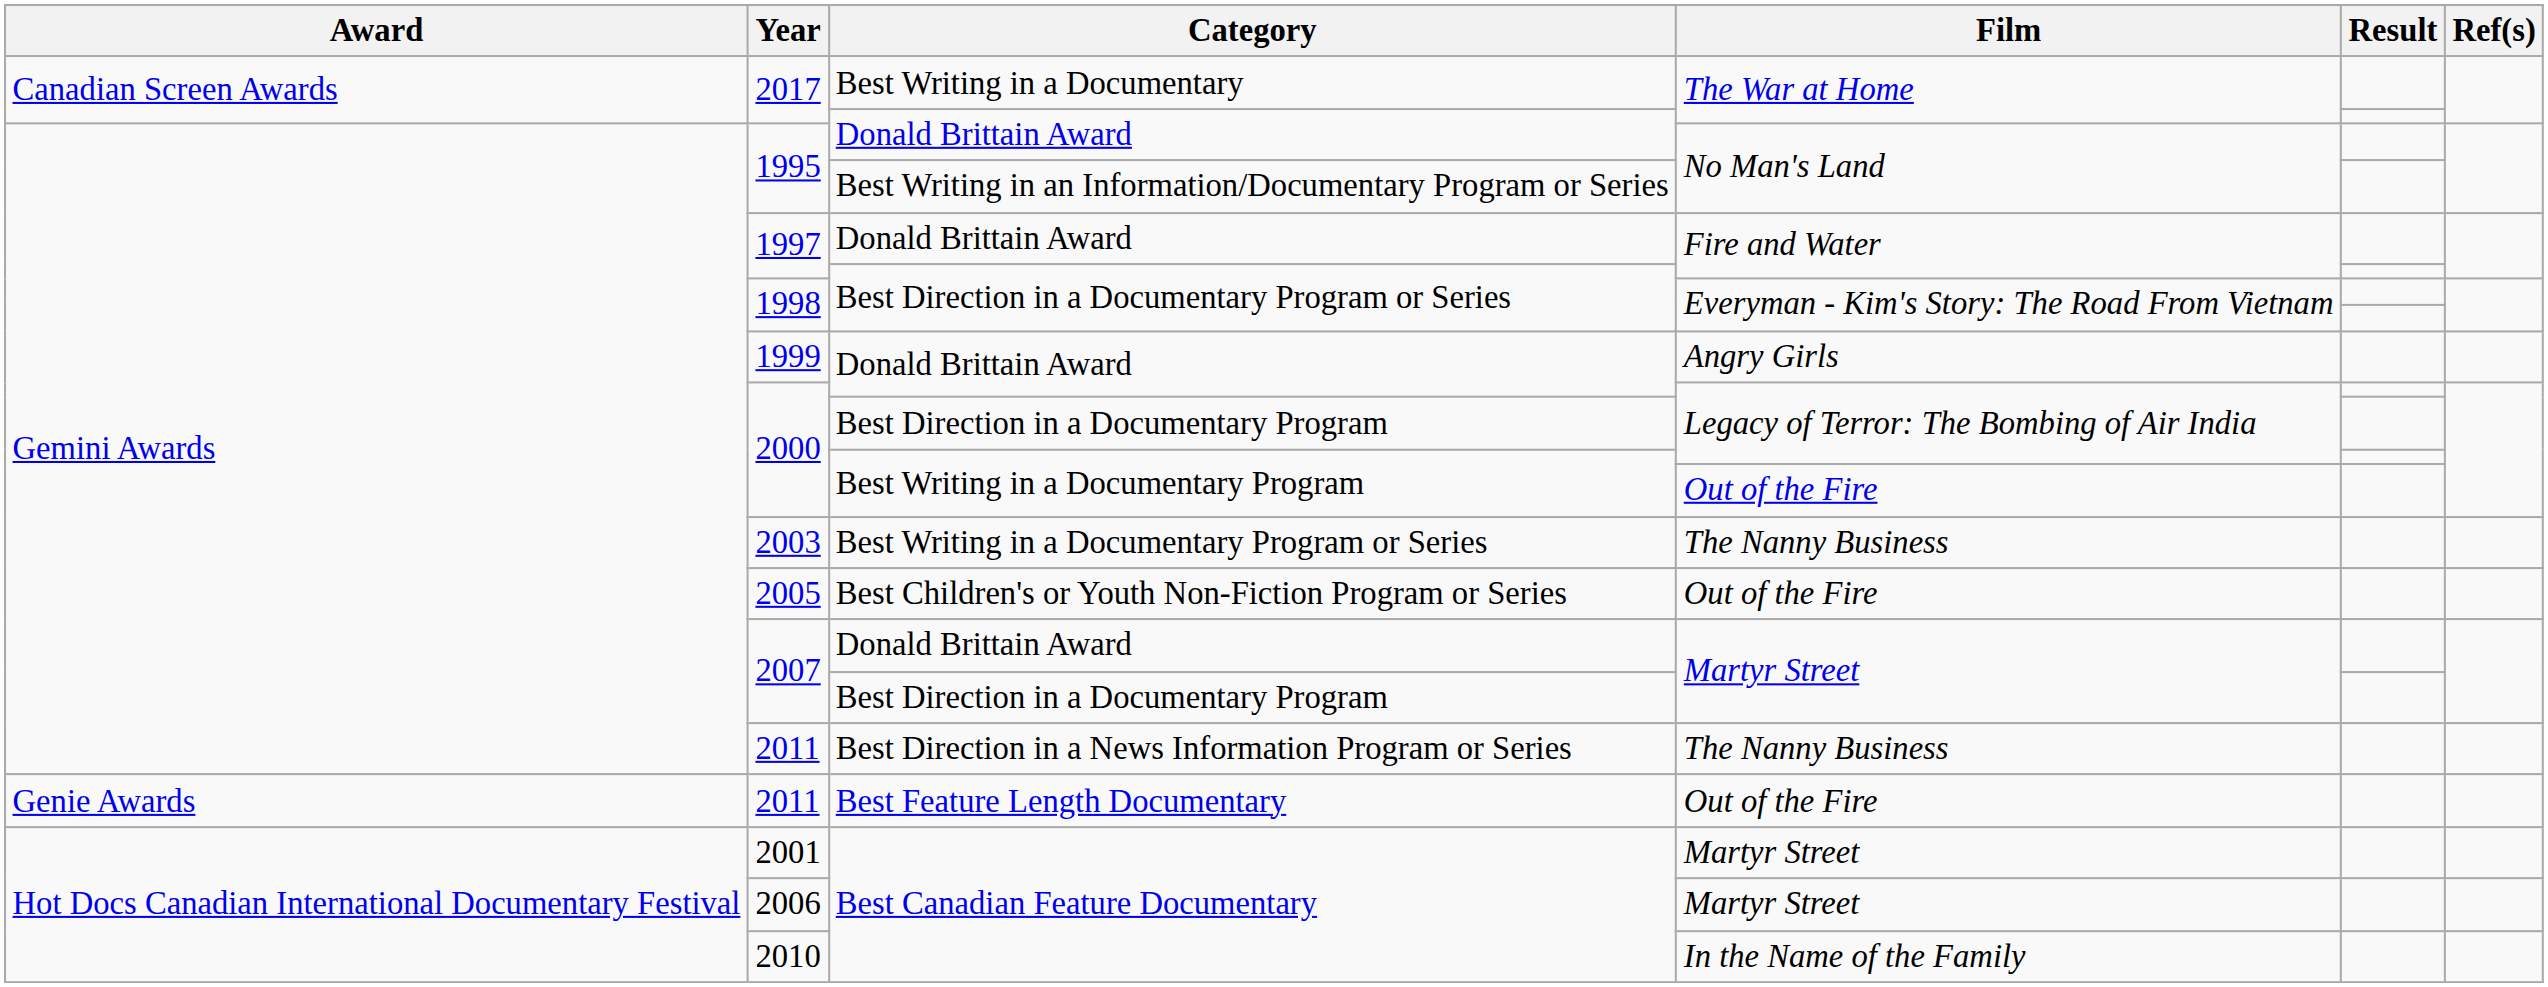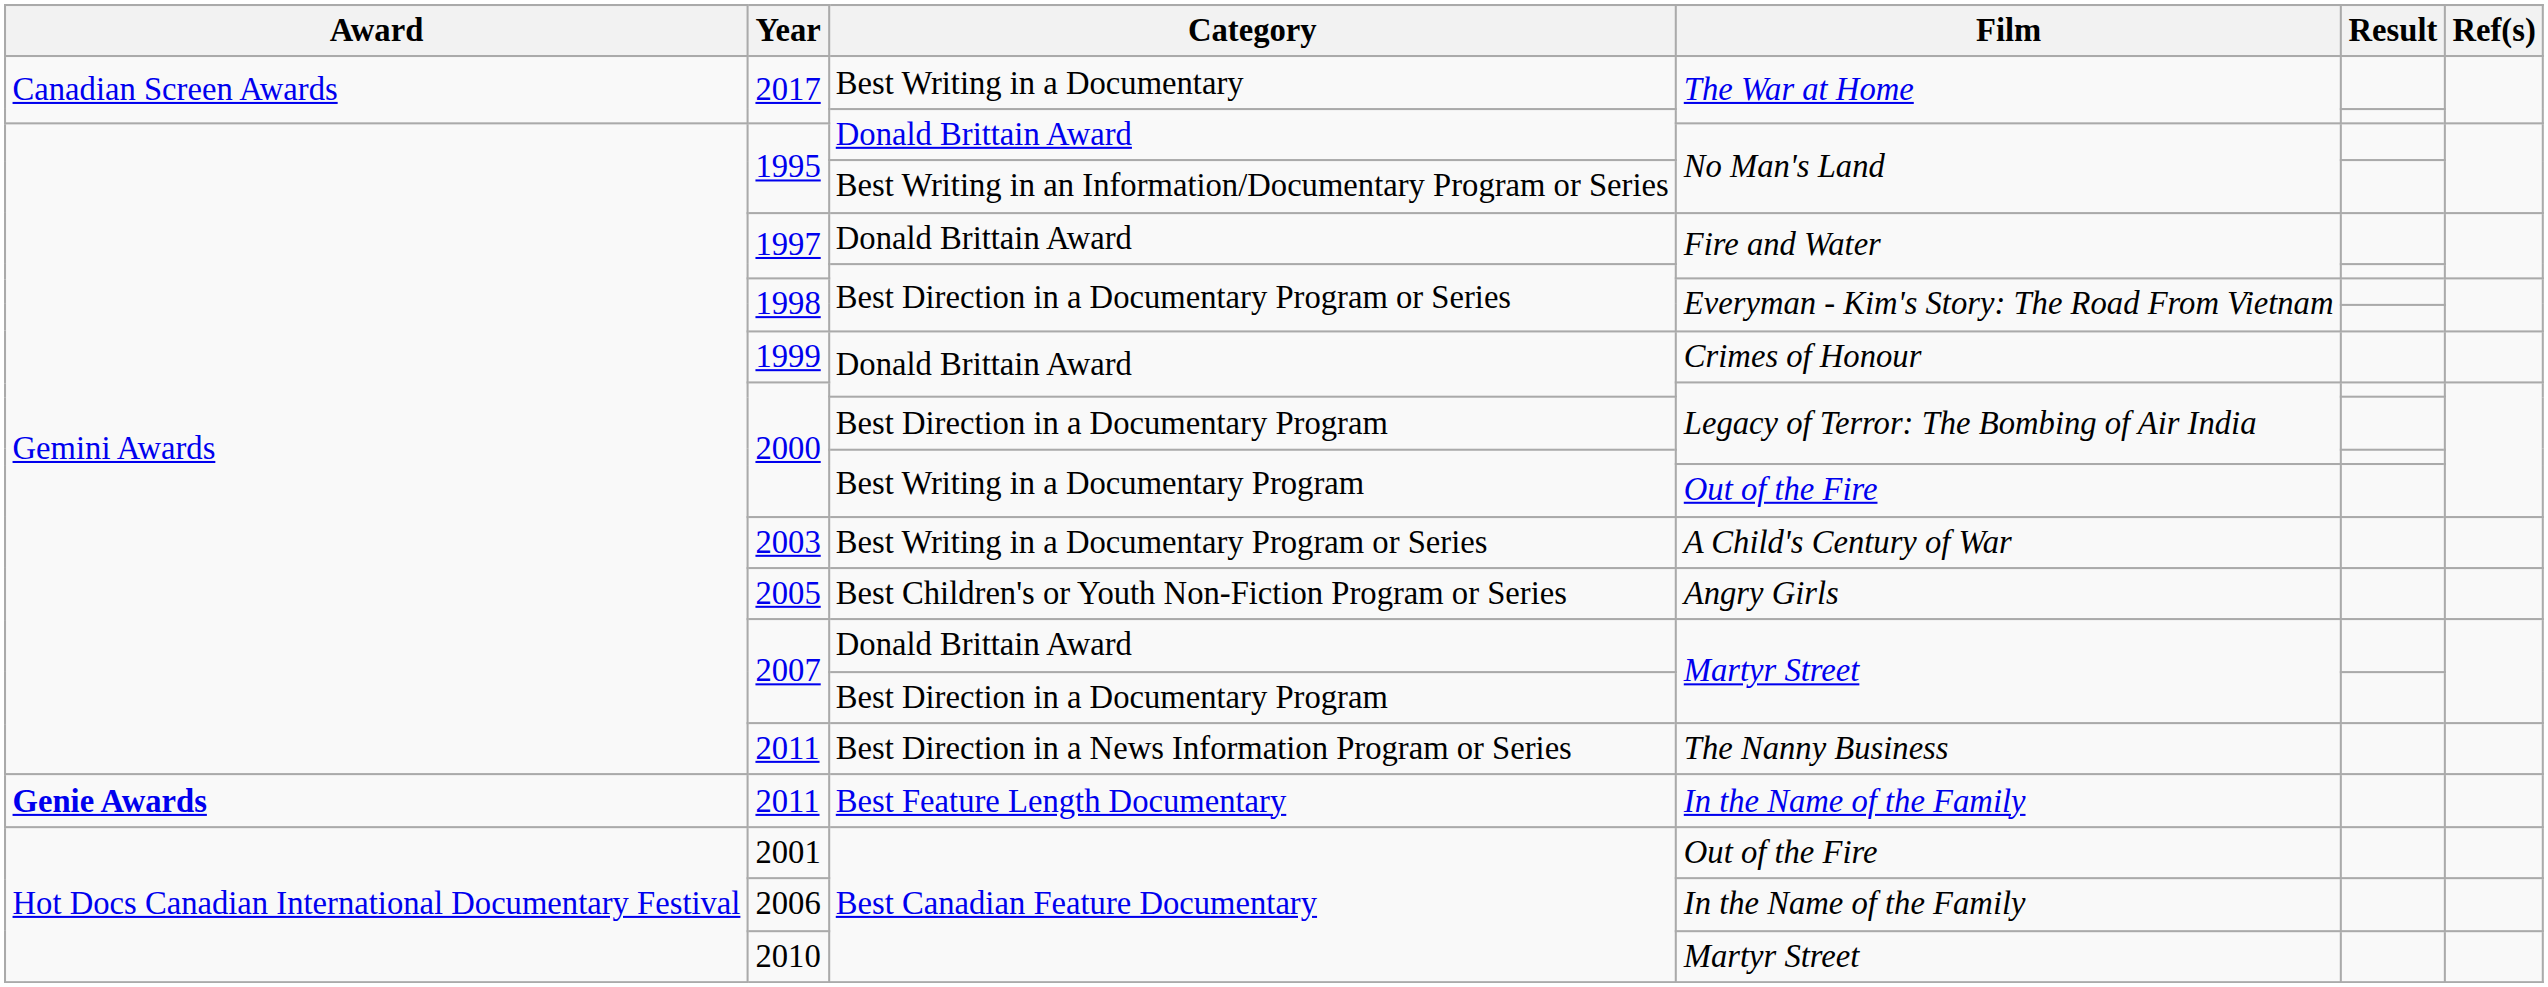1999 | Film: Angry Girls -> Crimes of Honour
2003 | Film: The Nanny Business -> A Child's Century of War
2005 | Film: Out of the Fire -> Angry Girls
2011 / Best Feature Length Documentary | Award: normal -> bold
2011 / Best Feature Length Documentary | Film: Out of the Fire -> In the Name of the Family
2001 | Film: Martyr Street -> Out of the Fire
2006 | Film: Martyr Street -> In the Name of the Family
2010 | Film: In the Name of the Family -> Martyr Street
